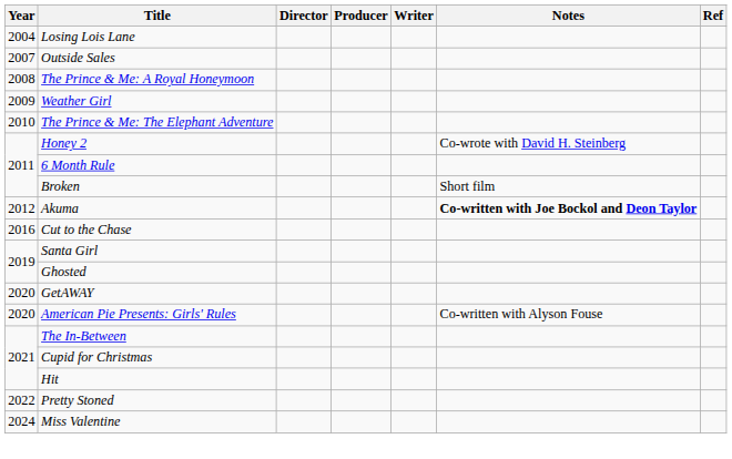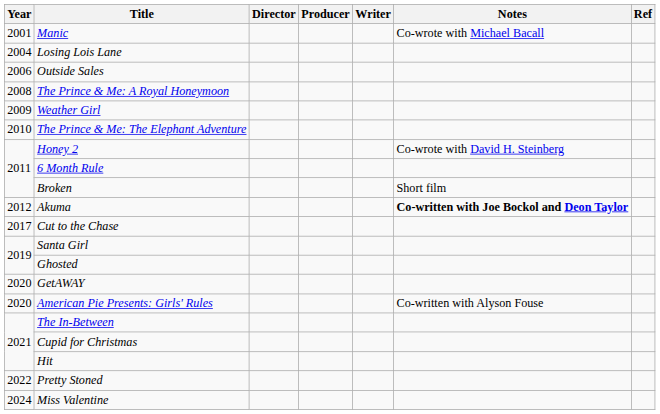+ row: 2001 | Manic | Co-wrote with Michael Bacall
Outside Sales | Year: 2007 -> 2006
Cut to the Chase | Year: 2016 -> 2017
